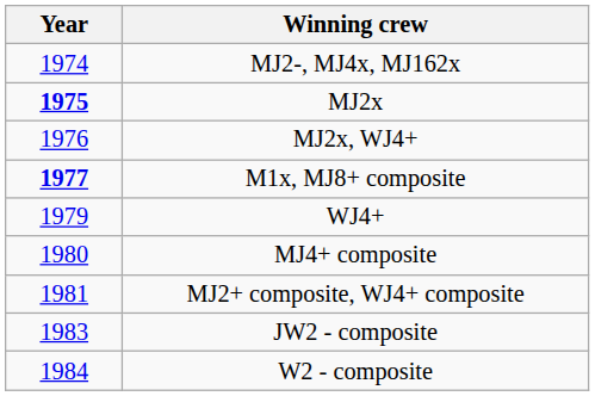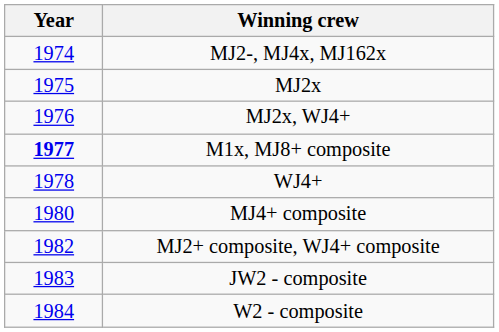MJ2x | Year: bold -> normal
WJ4+ | Year: 1979 -> 1978
MJ2+ composite, WJ4+ composite | Year: 1981 -> 1982
